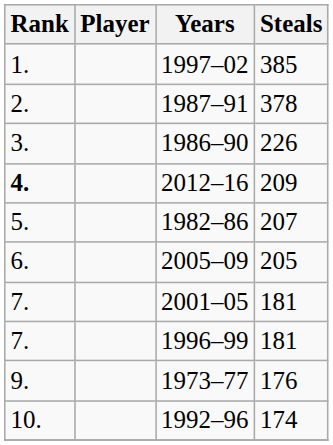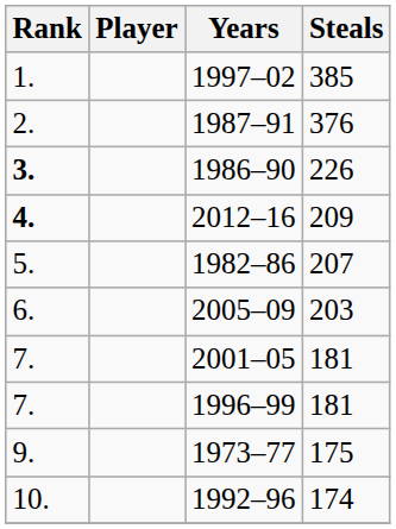1987–91 | Steals: 378 -> 376
1986–90 | Rank: normal -> bold
2005–09 | Steals: 205 -> 203
1973–77 | Steals: 176 -> 175
